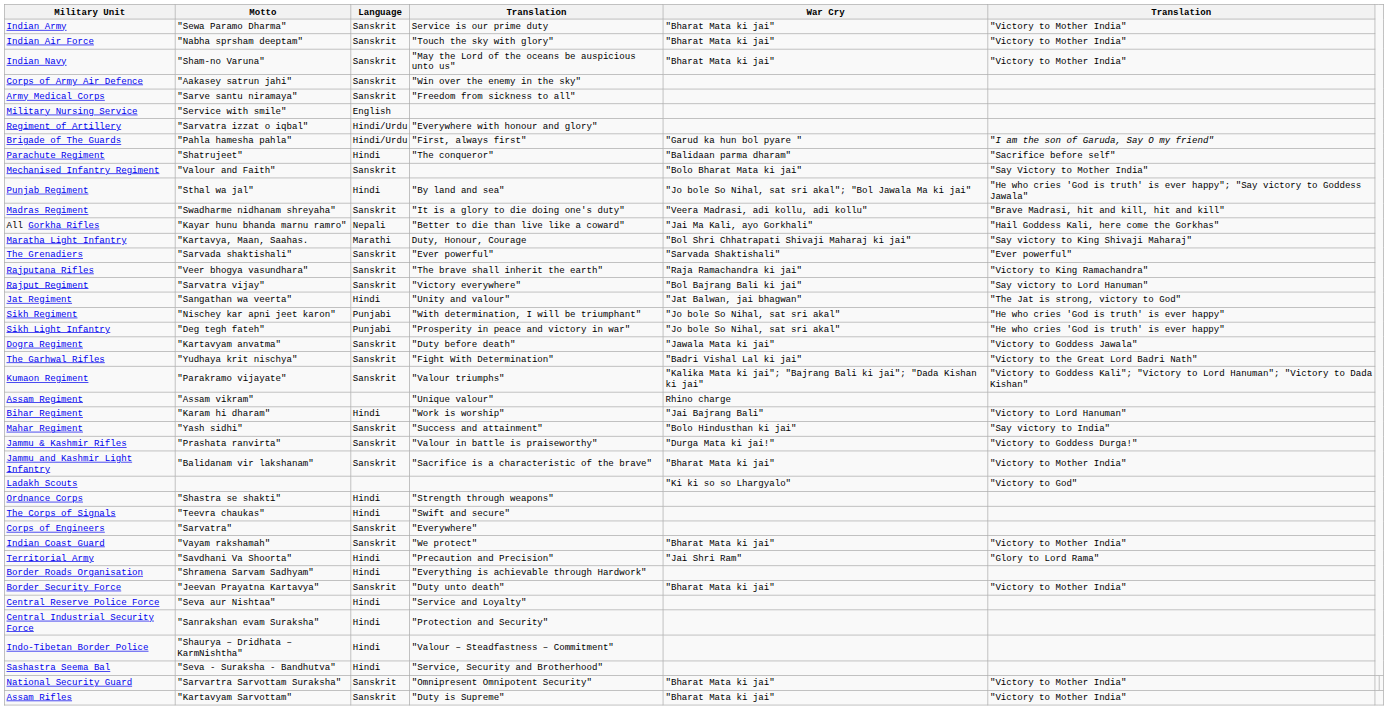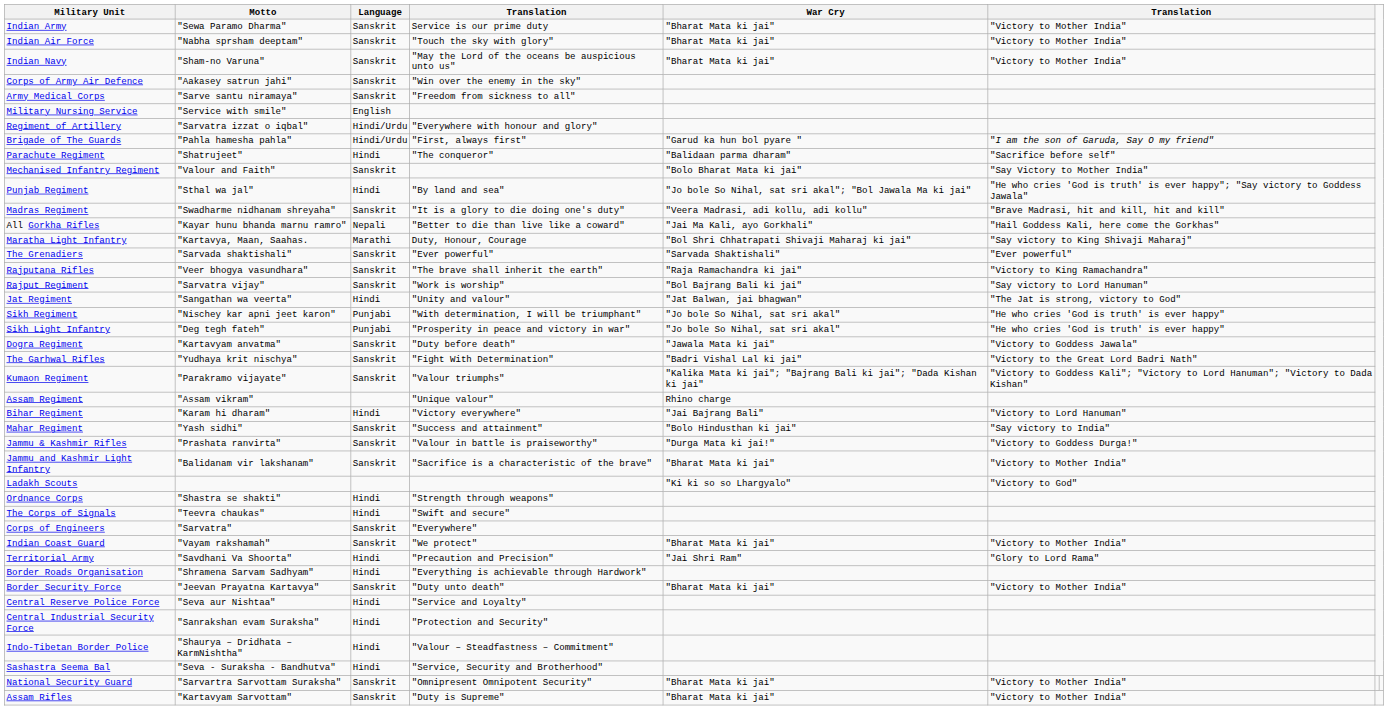Rajput Regiment | column 4: "Victory everywhere" -> "Work is worship"
Bihar Regiment | column 4: "Work is worship" -> "Victory everywhere"
